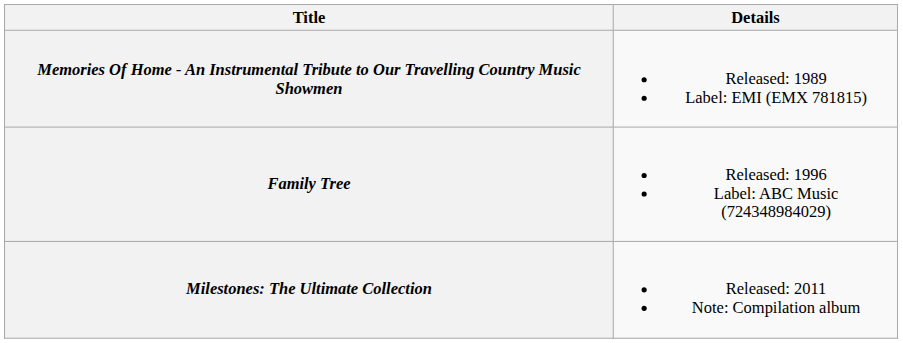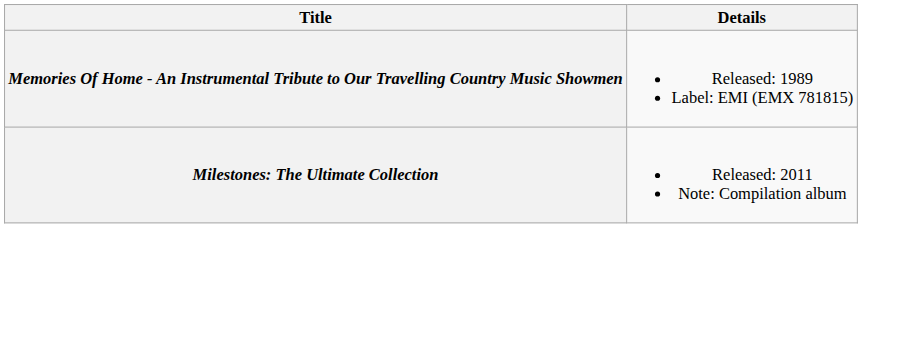- row: Family Tree | Released: 1996 Label: ABC Music (724348984029)
